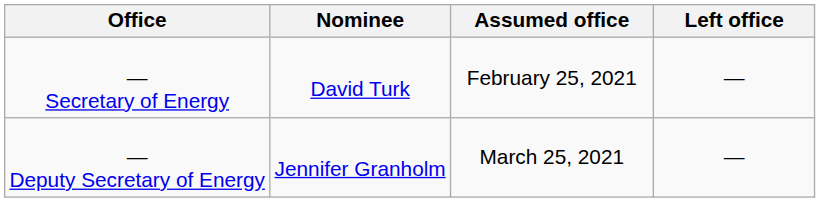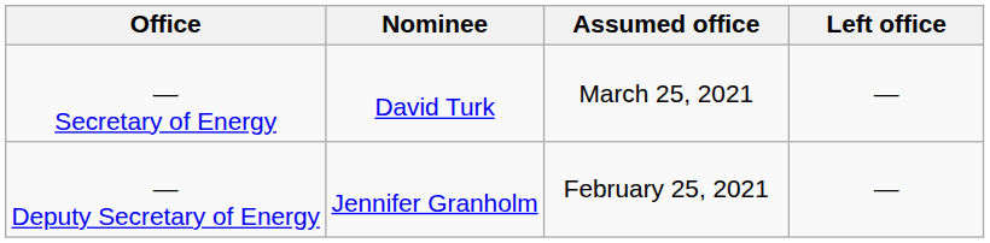— Secretary of Energy | Assumed office: February 25, 2021 -> March 25, 2021
— Deputy Secretary of Energy | Assumed office: March 25, 2021 -> February 25, 2021
